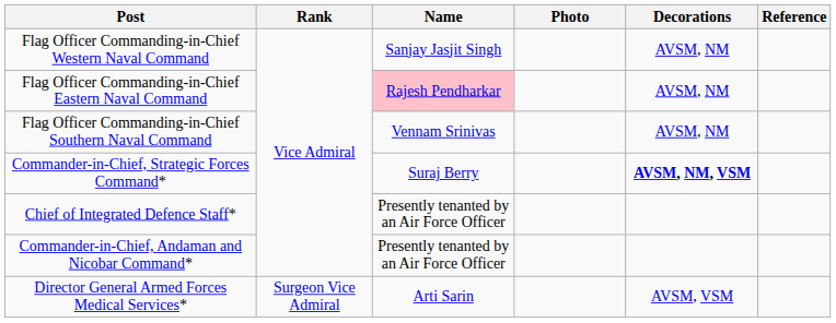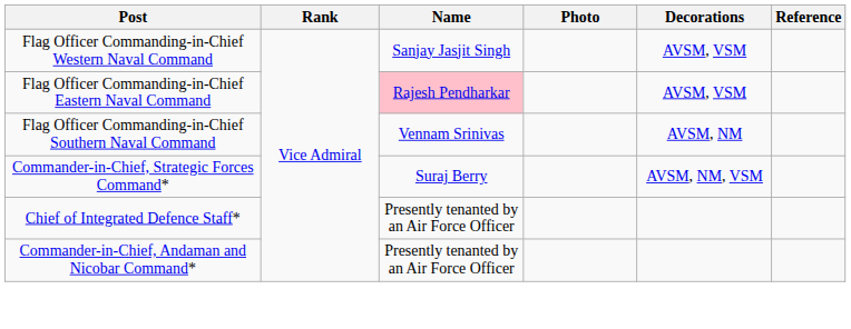Flag Officer Commanding-in-Chief Western Naval Command | Decorations: AVSM, NM -> AVSM, VSM
Flag Officer Commanding-in-Chief Eastern Naval Command | Decorations: AVSM, NM -> AVSM, VSM
Commander-in-Chief, Strategic Forces Command* | Decorations: bold -> normal
- row: Director General Armed Forces Medical Services* | Surgeon Vice Admiral | Arti Sarin | AVSM, VSM
